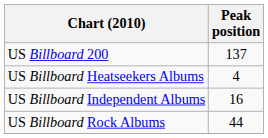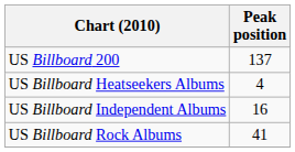US Billboard Rock Albums | Peak position: 44 -> 41
